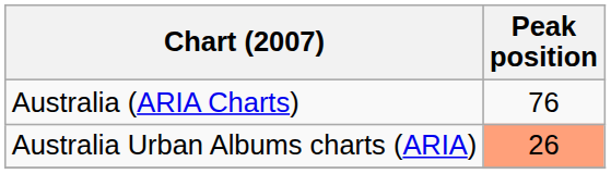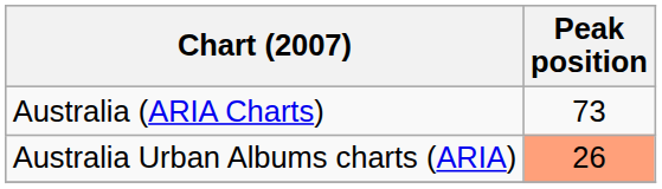Australia (ARIA Charts) | Peak position: 76 -> 73
